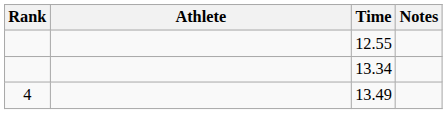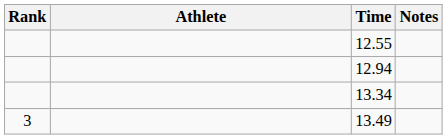+ row: 12.94
13.49 | Rank: 4 -> 3
